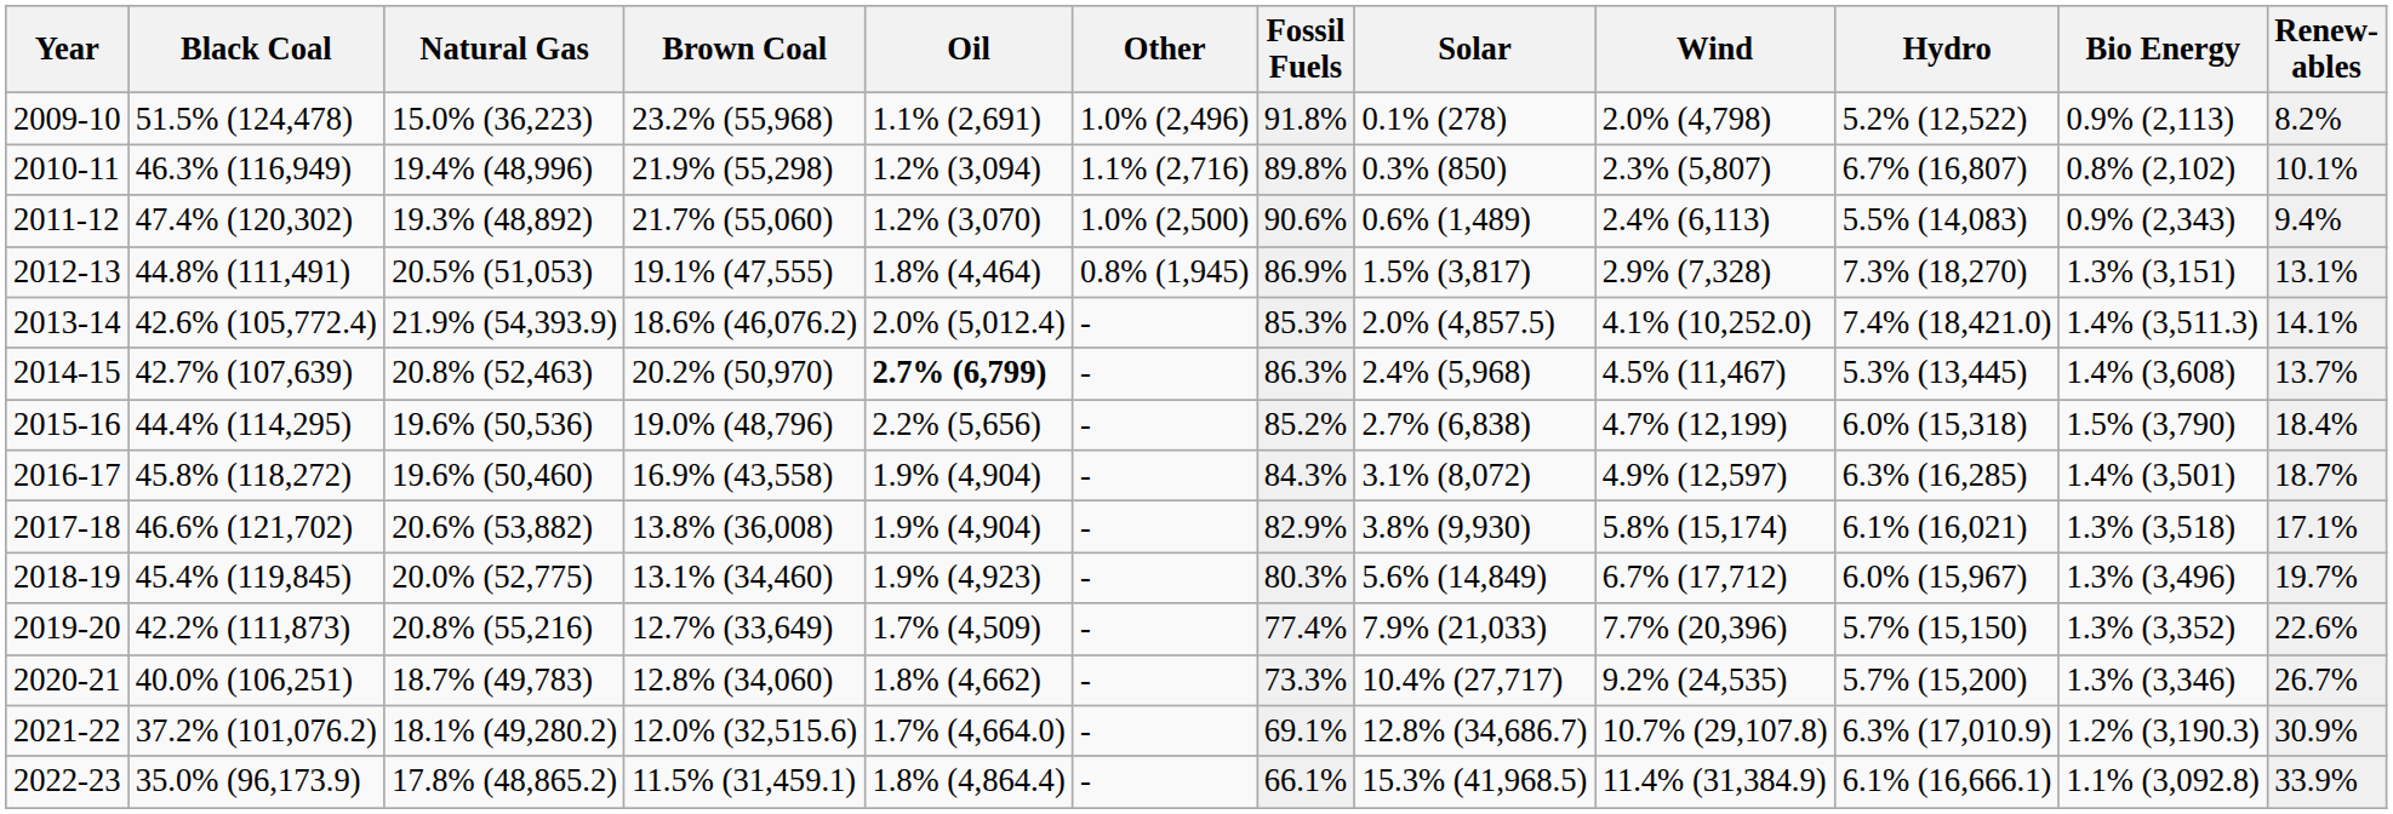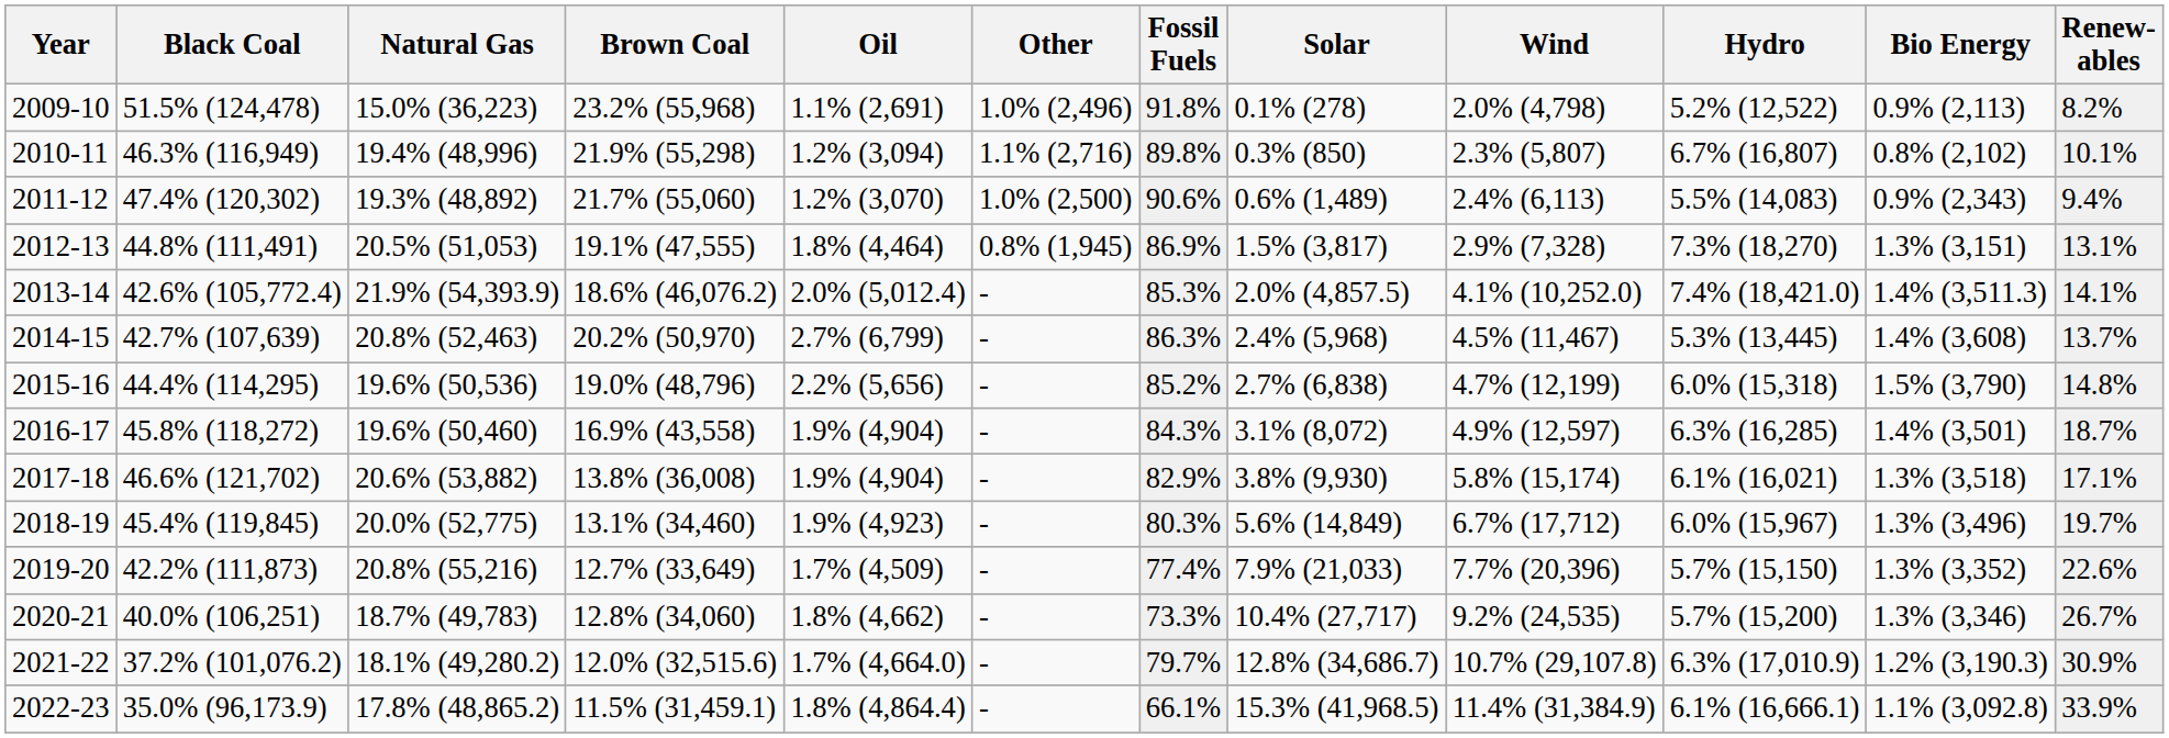2014-15 | Oil: bold -> normal
2015-16 | Renew- ables: 18.4% -> 14.8%
2021-22 | Fossil Fuels: 69.1% -> 79.7%
